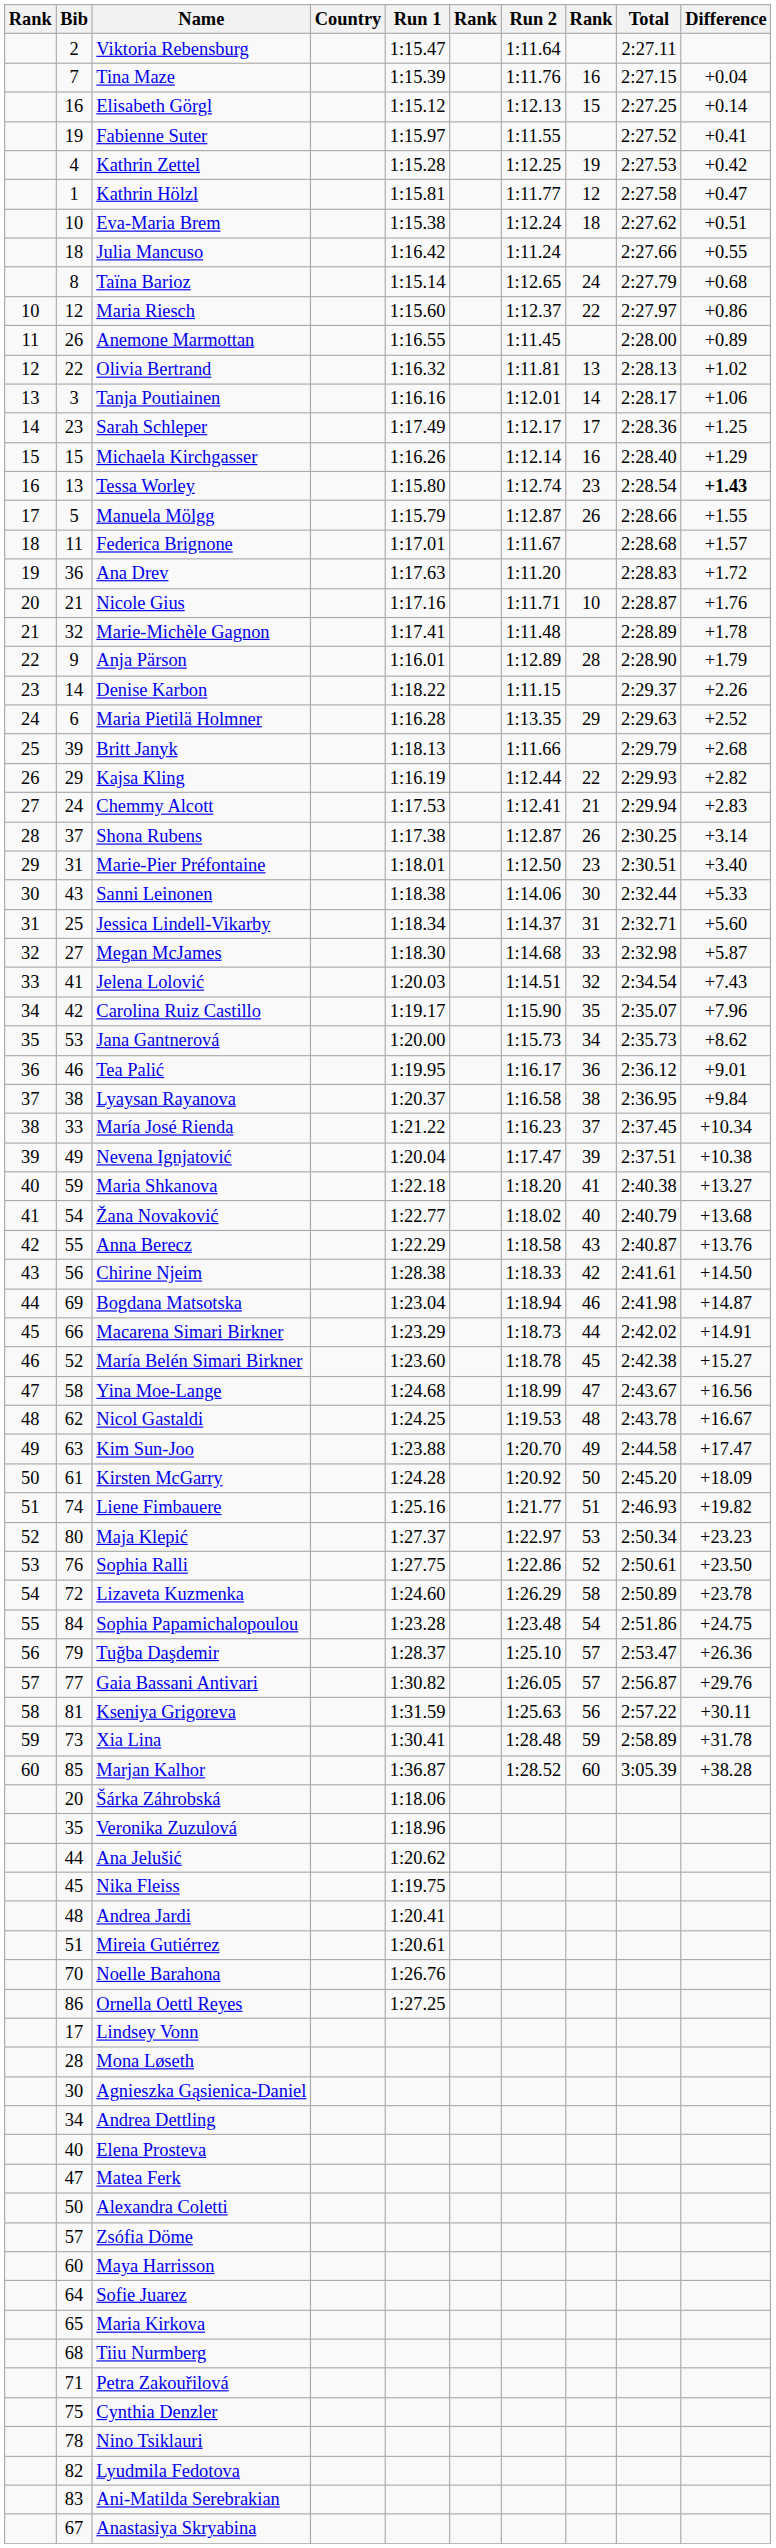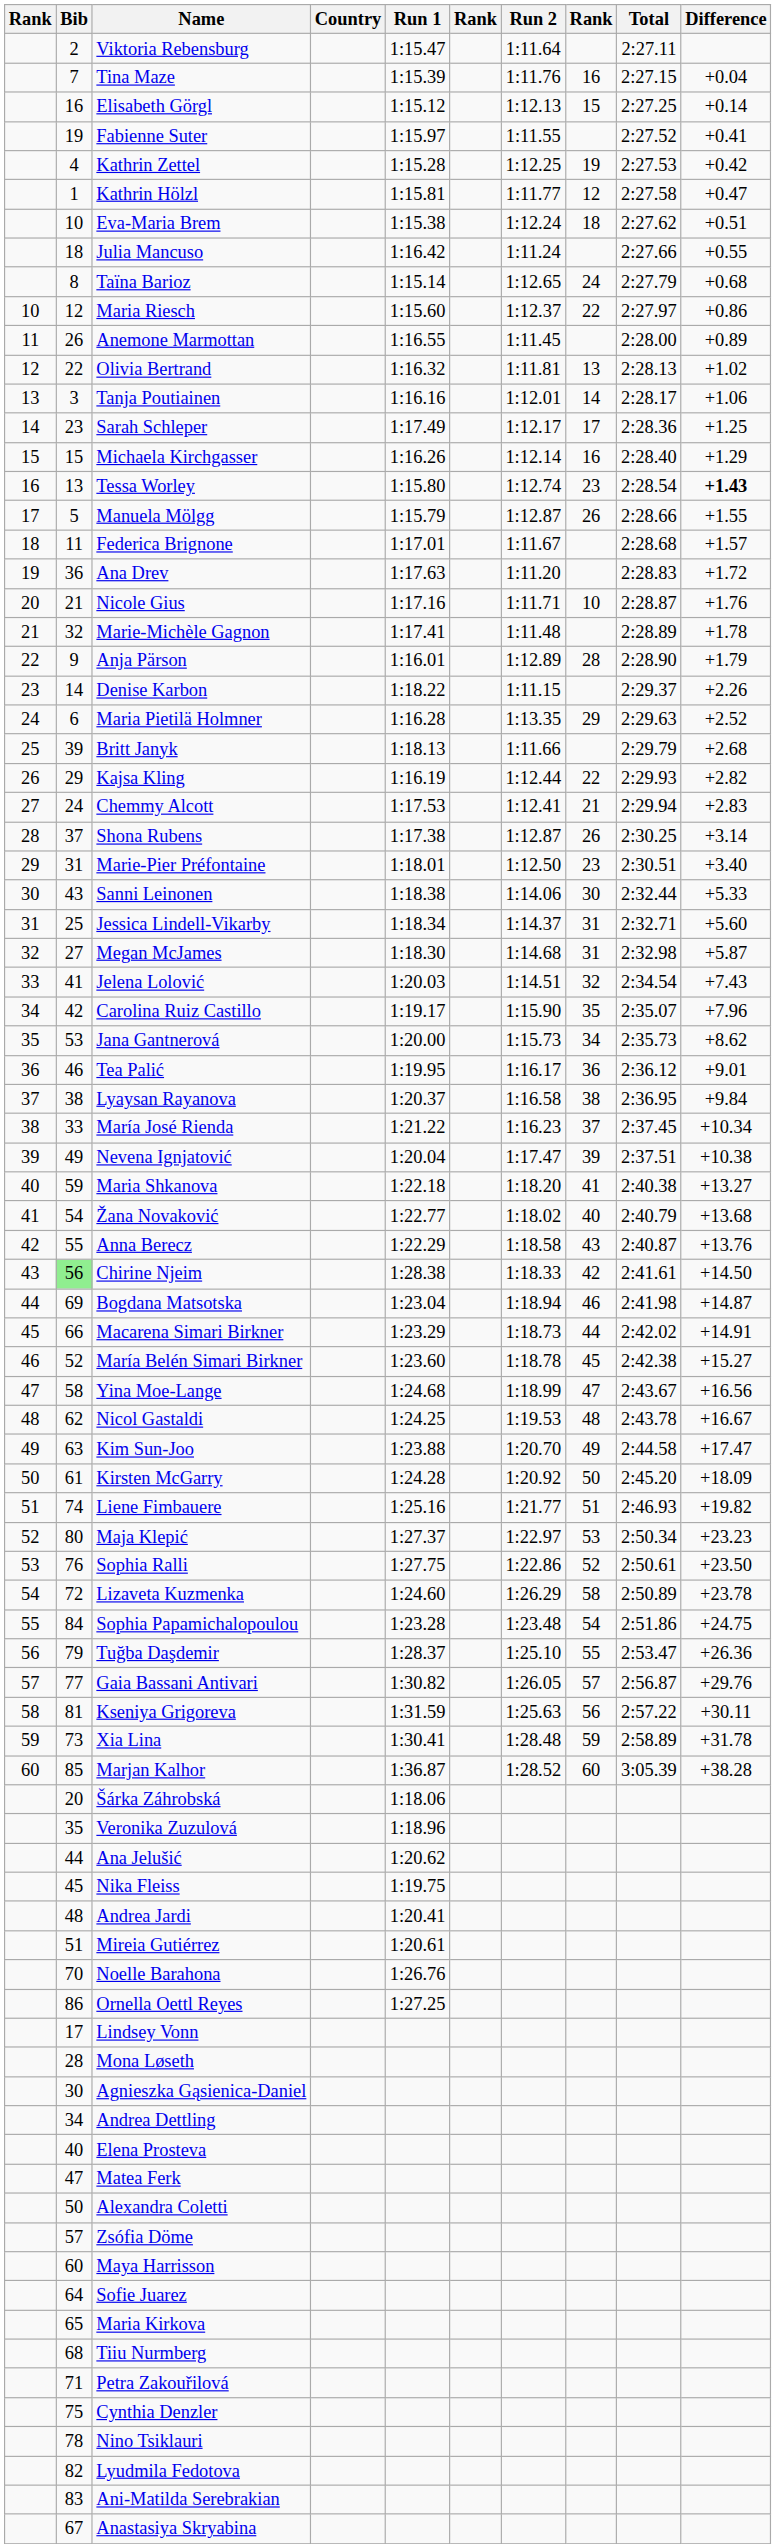Megan McJames | column 8: 33 -> 31
Chirine Njeim | Bib: no background -> lightgreen background
Tuğba Daşdemir | column 8: 57 -> 55
